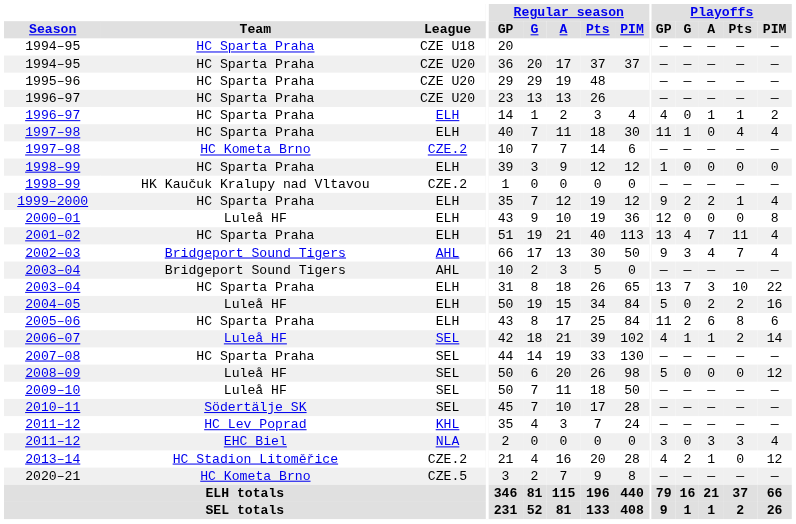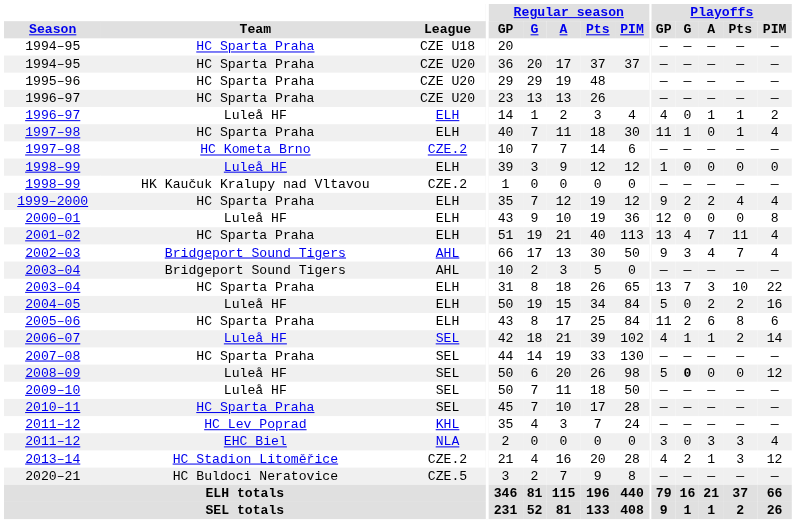1996–97 / ELH | Team: HC Sparta Praha -> Luleå HF
1997–98 / ELH | Playoffs / Pts: 4 -> 1
1998–99 / ELH | Team: HC Sparta Praha -> Luleå HF
1999–2000 | Playoffs / Pts: 1 -> 4
2008–09 | Playoffs / G: normal -> bold
2010–11 | Team: Södertälje SK -> HC Sparta Praha
2013–14 | Playoffs / Pts: 0 -> 3
2020–21 | Team: HC Kometa Brno -> HC Buldoci Neratovice
